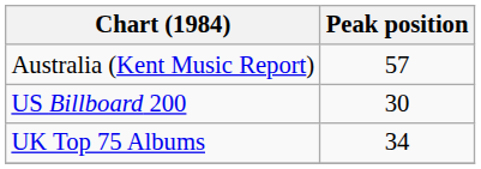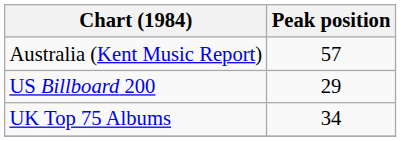US Billboard 200 | Peak position: 30 -> 29
